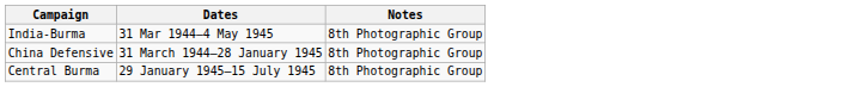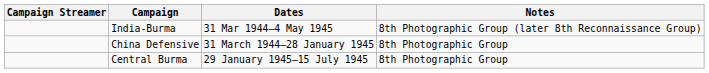+ column: Campaign Streamer
India-Burma | Notes: 8th Photographic Group -> 8th Photographic Group (later 8th Reconnaissance Group)
